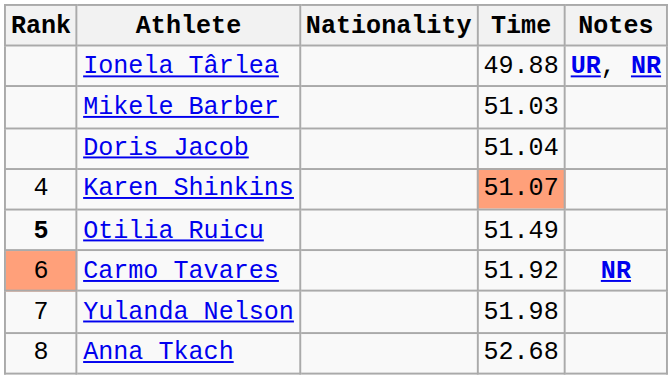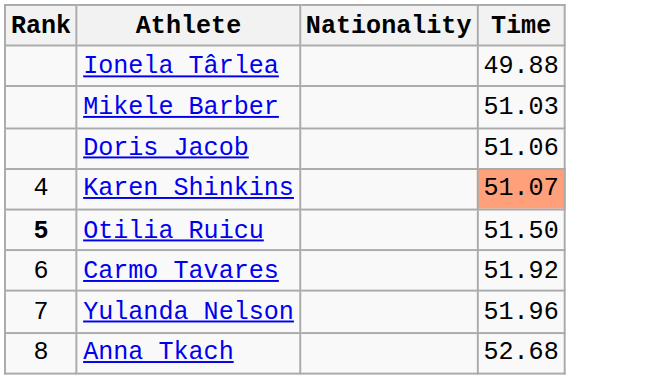- column: Notes | UR, NR | NR
Doris Jacob | Time: 51.04 -> 51.06
Otilia Ruicu | Time: 51.49 -> 51.50
Carmo Tavares | Rank: lightsalmon background -> no background
Yulanda Nelson | Time: 51.98 -> 51.96
